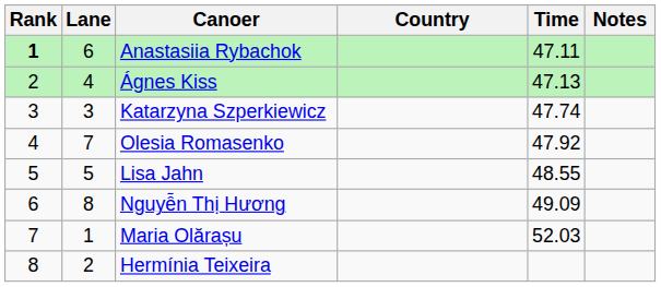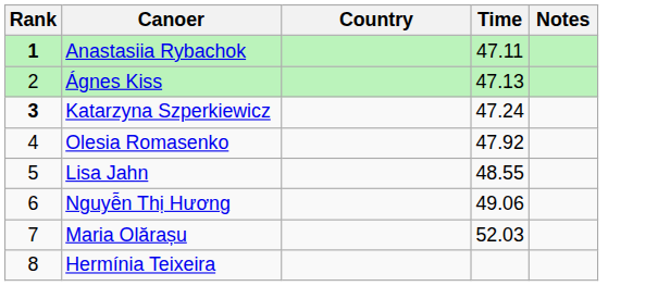- column: Lane | 6 | 4 | 3 | 7 | 5 | 8 | 1 | 2
Katarzyna Szperkiewicz | Rank: normal -> bold
Katarzyna Szperkiewicz | Time: 47.74 -> 47.24
Nguyễn Thị Hương | Time: 49.09 -> 49.06
